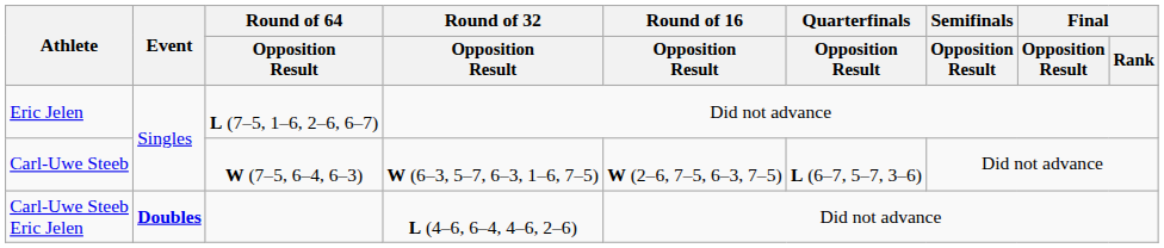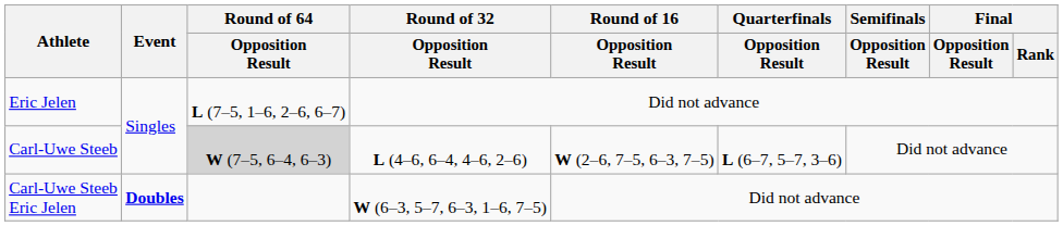Carl-Uwe Steeb | Round of 64 / Opposition Result: no background -> lightgrey background
Carl-Uwe Steeb | Round of 32 / Opposition Result: W (6–3, 5–7, 6–3, 1–6, 7–5) -> L (4–6, 6–4, 4–6, 2–6)
Carl-Uwe Steeb Eric Jelen | Round of 32 / Opposition Result: L (4–6, 6–4, 4–6, 2–6) -> W (6–3, 5–7, 6–3, 1–6, 7–5)
